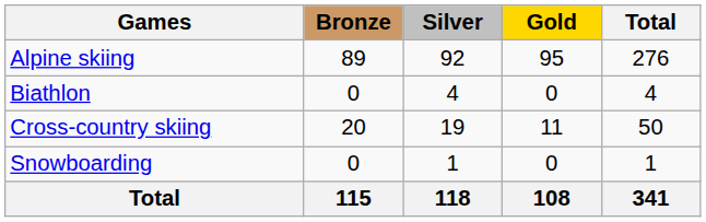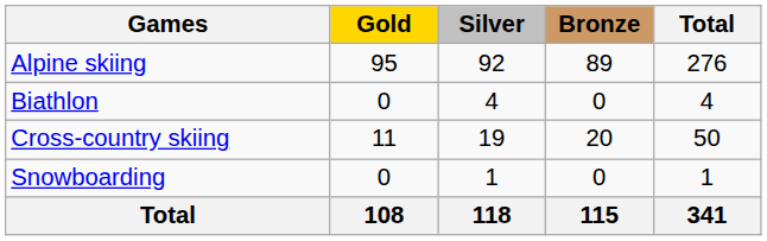columns swapped: Gold <-> Bronze
